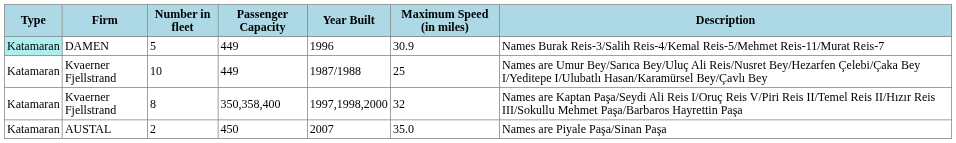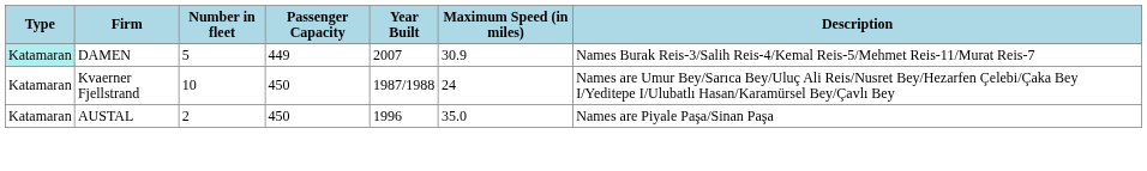5 | Year Built: 1996 -> 2007
10 | Passenger Capacity: 449 -> 450
10 | Maximum Speed (in miles): 25 -> 24
- row: Katamaran | Kvaerner Fjellstrand | 8 | 350,358,400 | 1997,1998,2000 | 32 | Names are Kaptan Paşa/Seydi Ali Reis I/Oruç Reis V/Piri Reis II/Temel Reis II/Hızır Reis III/Sokullu Mehmet Paşa/Barbaros Hayrettin Paşa
2 | Year Built: 2007 -> 1996
